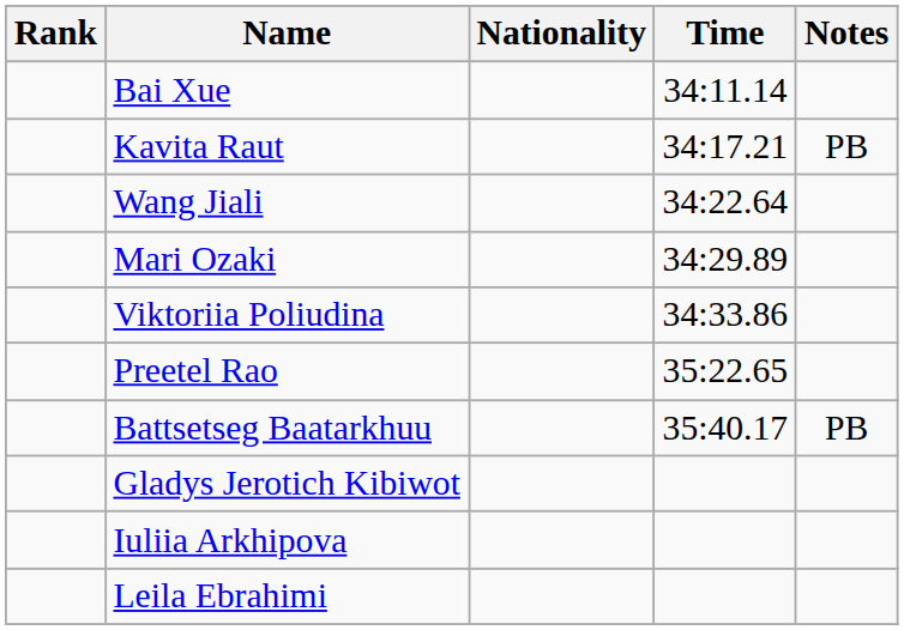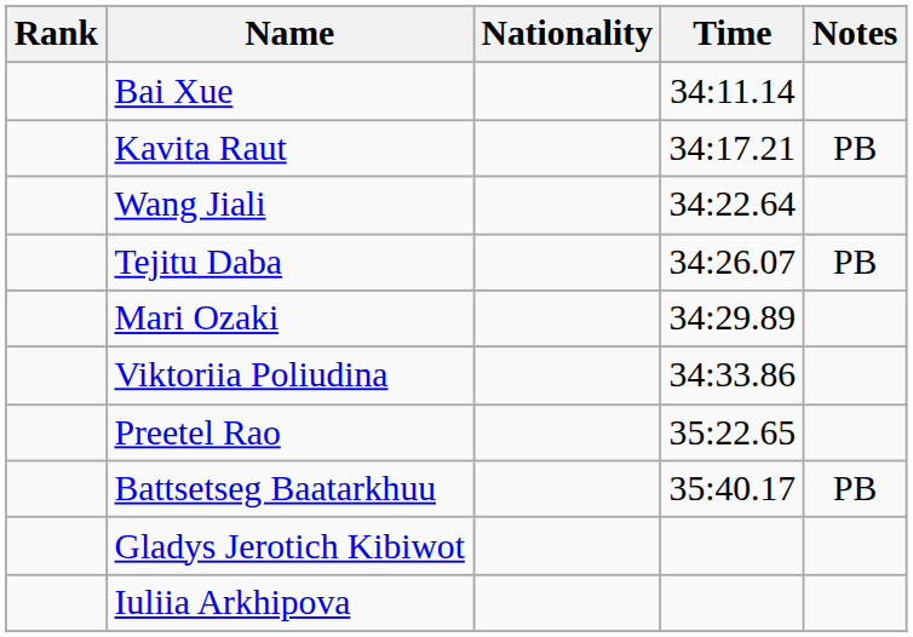+ row: Tejitu Daba | 34:26.07 | PB
- row: Leila Ebrahimi
